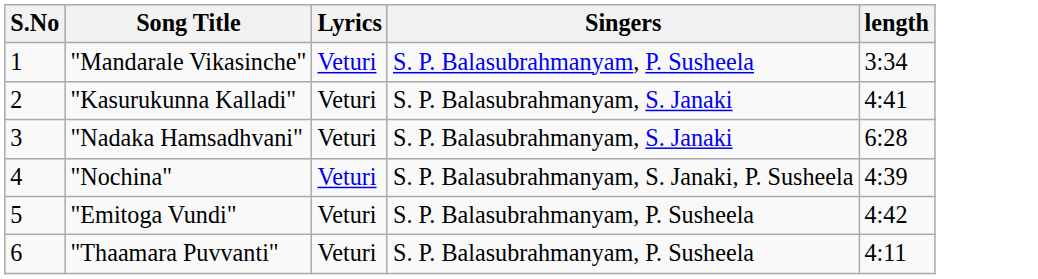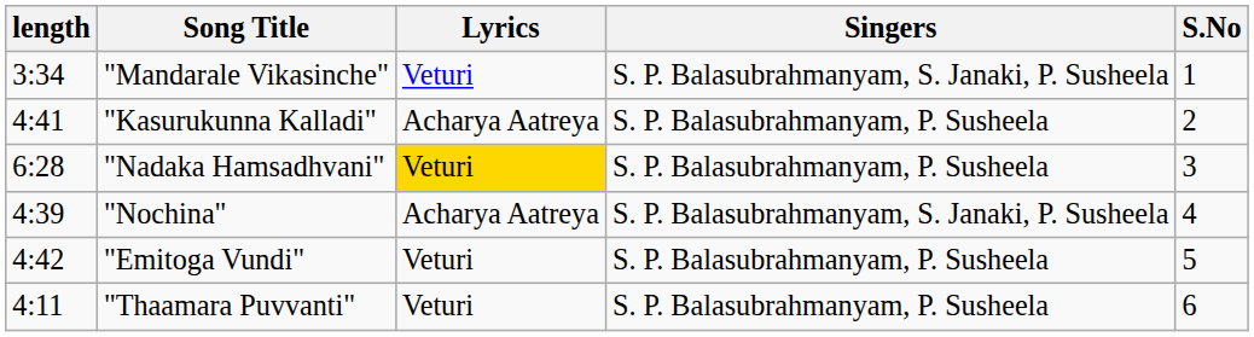columns swapped: S.No <-> length
"Mandarale Vikasinche" | Singers: S. P. Balasubrahmanyam, P. Susheela -> S. P. Balasubrahmanyam, S. Janaki, P. Susheela
"Kasurukunna Kalladi" | Lyrics: Veturi -> Acharya Aatreya
"Kasurukunna Kalladi" | Singers: S. P. Balasubrahmanyam, S. Janaki -> S. P. Balasubrahmanyam, P. Susheela
"Nadaka Hamsadhvani" | Lyrics: no background -> gold background
"Nadaka Hamsadhvani" | Singers: S. P. Balasubrahmanyam, S. Janaki -> S. P. Balasubrahmanyam, P. Susheela
"Nochina" | Lyrics: Veturi -> Acharya Aatreya
